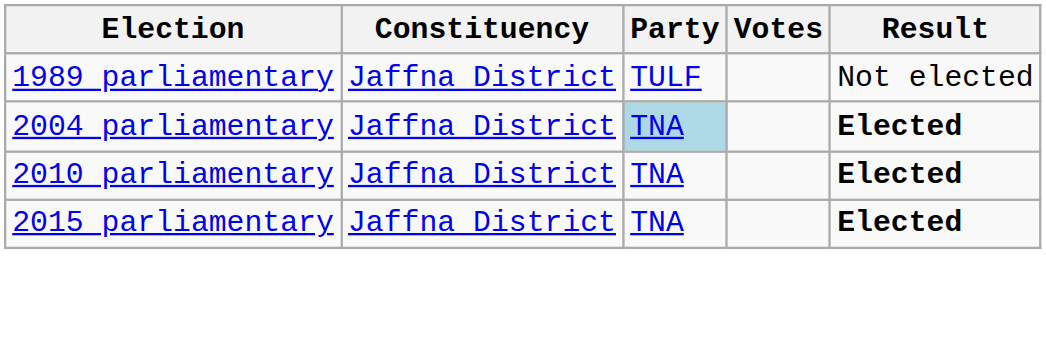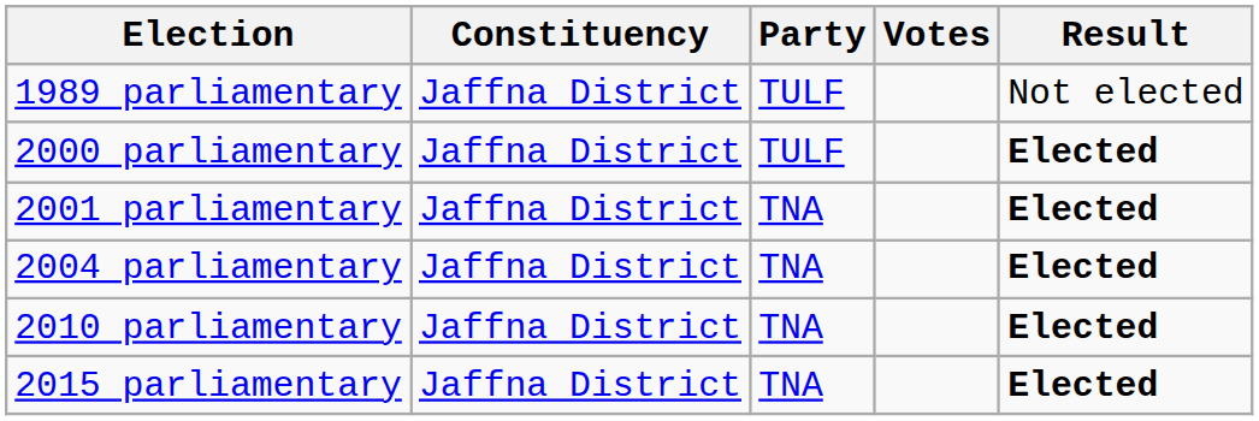+ row: 2000 parliamentary | Jaffna District | TULF | Elected
+ row: 2001 parliamentary | Jaffna District | TNA | Elected
2004 parliamentary | Party: lightblue background -> no background
